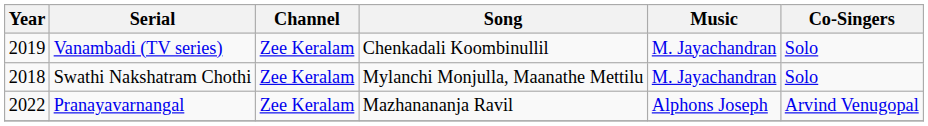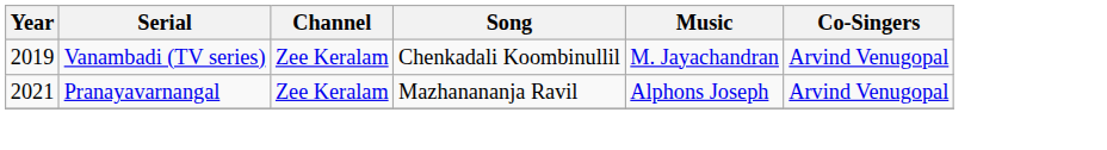Vanambadi (TV series) | Co-Singers: Solo -> Arvind Venugopal
- row: 2018 | Swathi Nakshatram Chothi | Zee Keralam | Mylanchi Monjulla, Maanathe Mettilu | M. Jayachandran | Solo
Pranayavarnangal | Year: 2022 -> 2021
